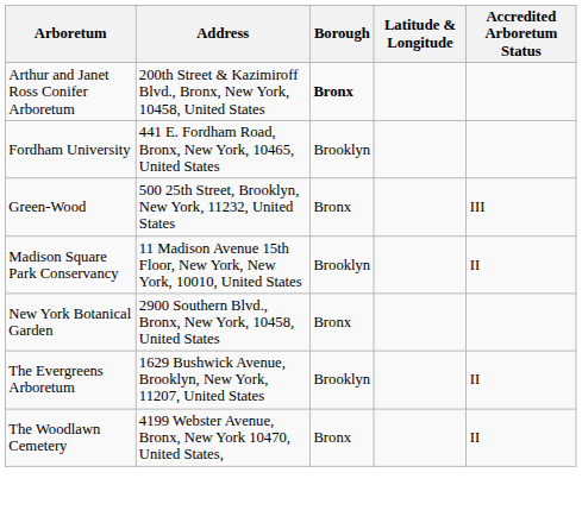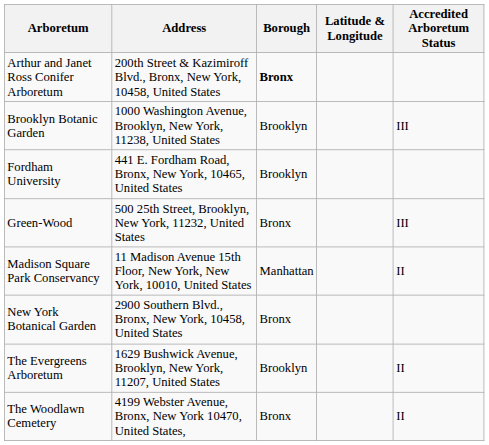+ row: Brooklyn Botanic Garden | 1000 Washington Avenue, Brooklyn, New York, 11238, United States | Brooklyn | III
Madison Square Park Conservancy | Borough: Brooklyn -> Manhattan
